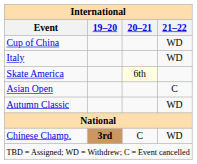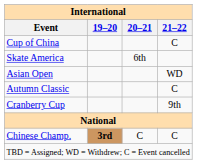Cup of China | 21–22: WD -> C
- row: Italy | WD
Skate America | 20–21: lightyellow background -> no background
Asian Open | 21–22: C -> WD
Autumn Classic | 21–22: WD -> C
+ row: Cranberry Cup | 9th
Chinese Champ. | 21–22: WD -> C
